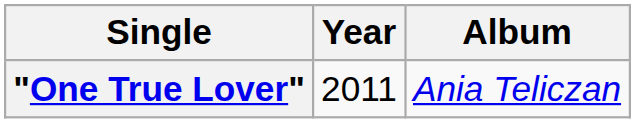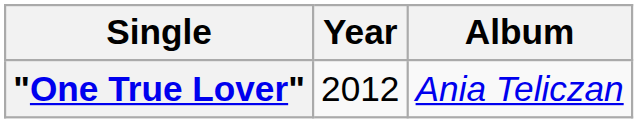"One True Lover" | Year: 2011 -> 2012
